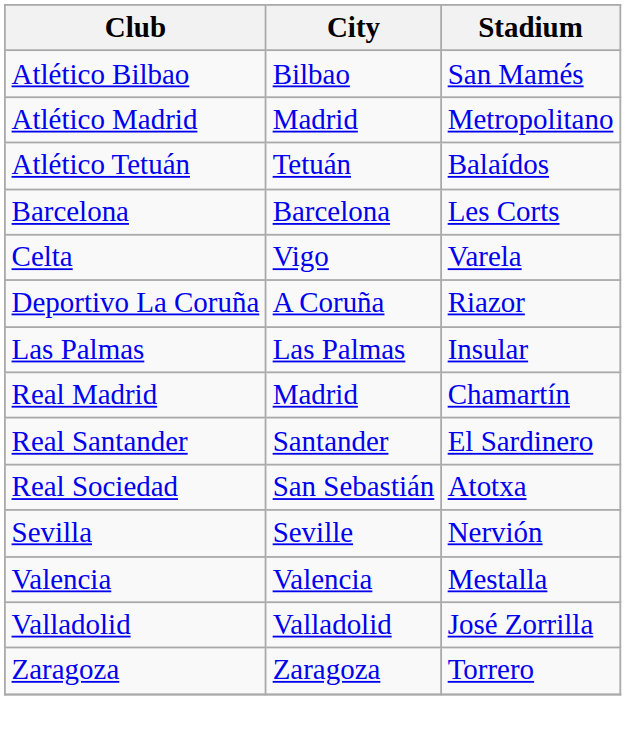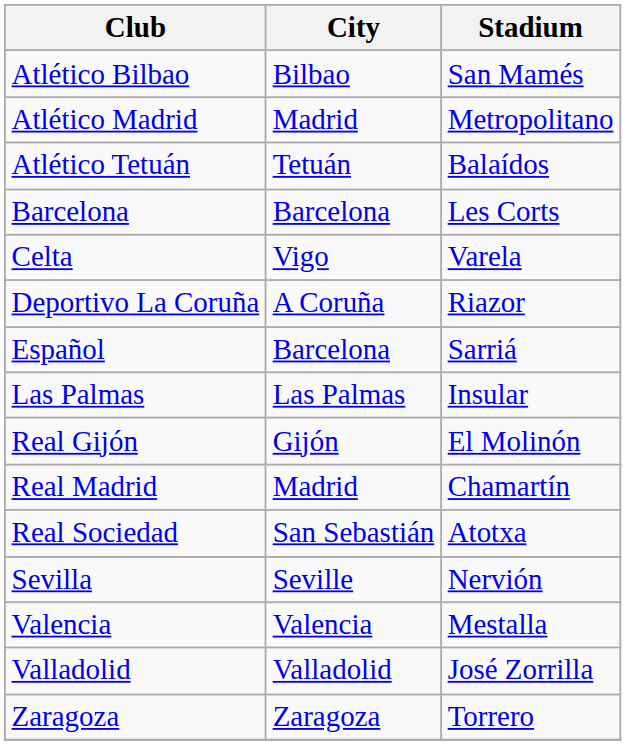+ row: Español | Barcelona | Sarriá
+ row: Real Gijón | Gijón | El Molinón
- row: Real Santander | Santander | El Sardinero
